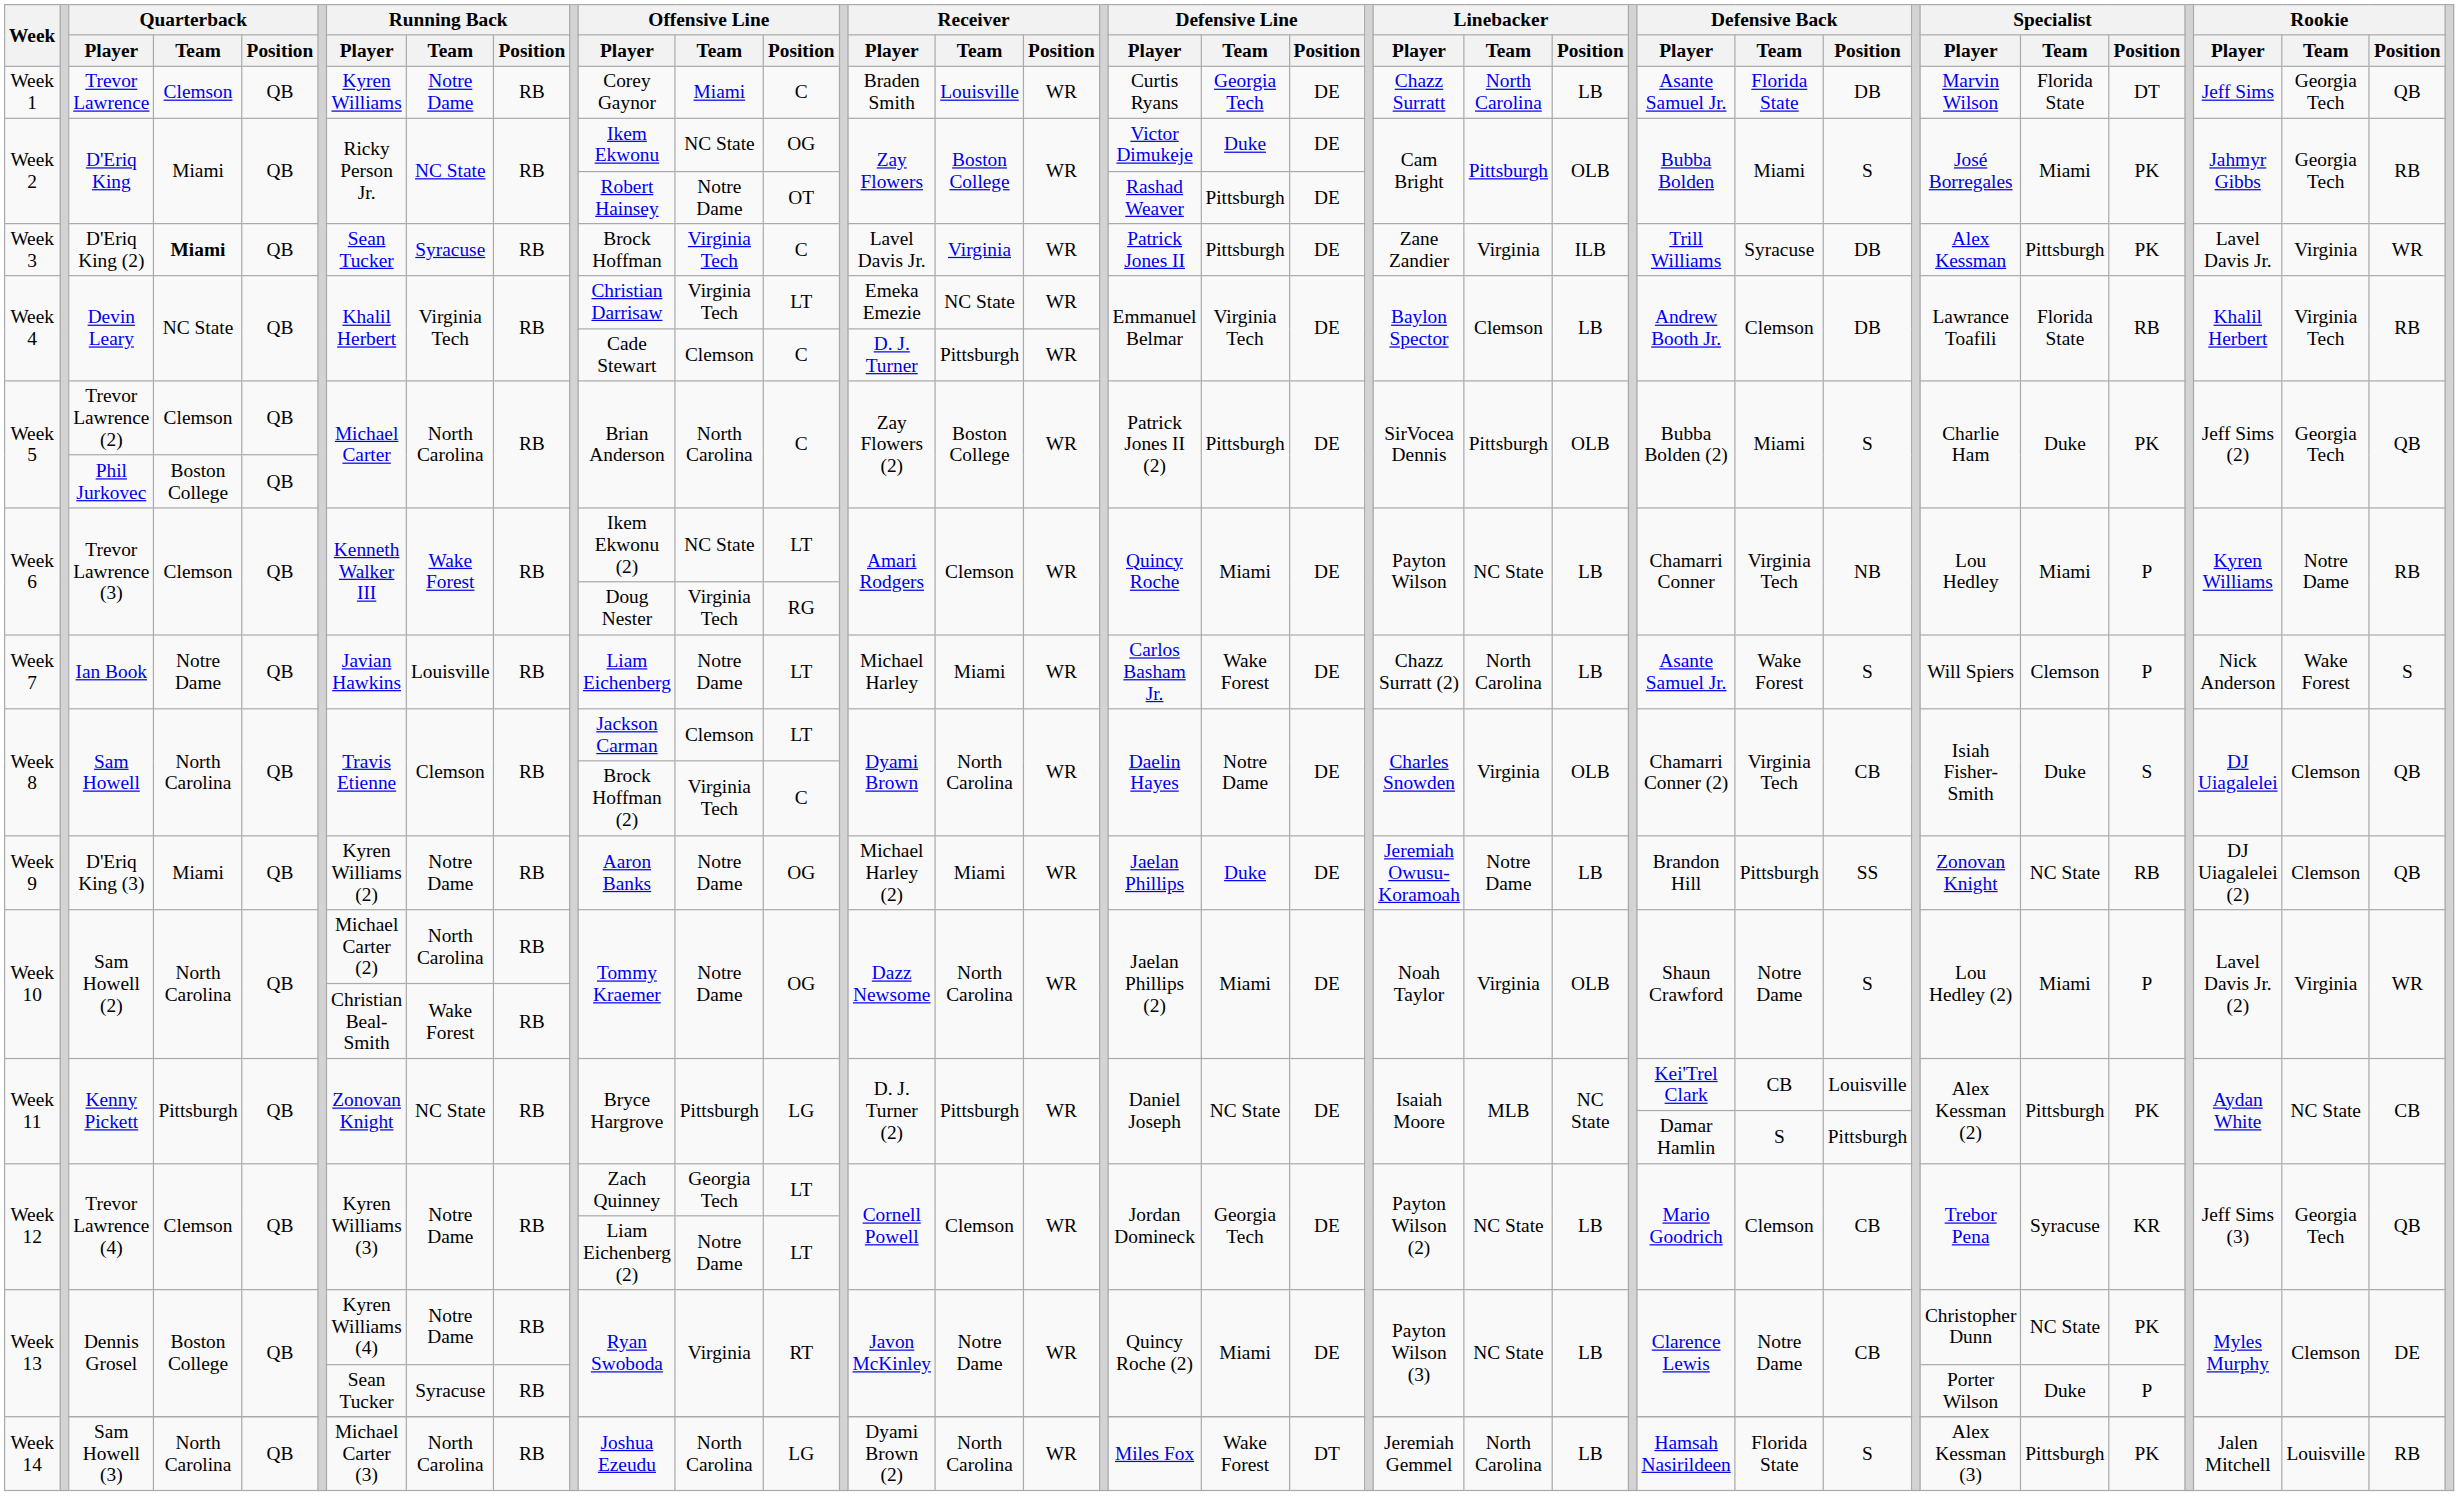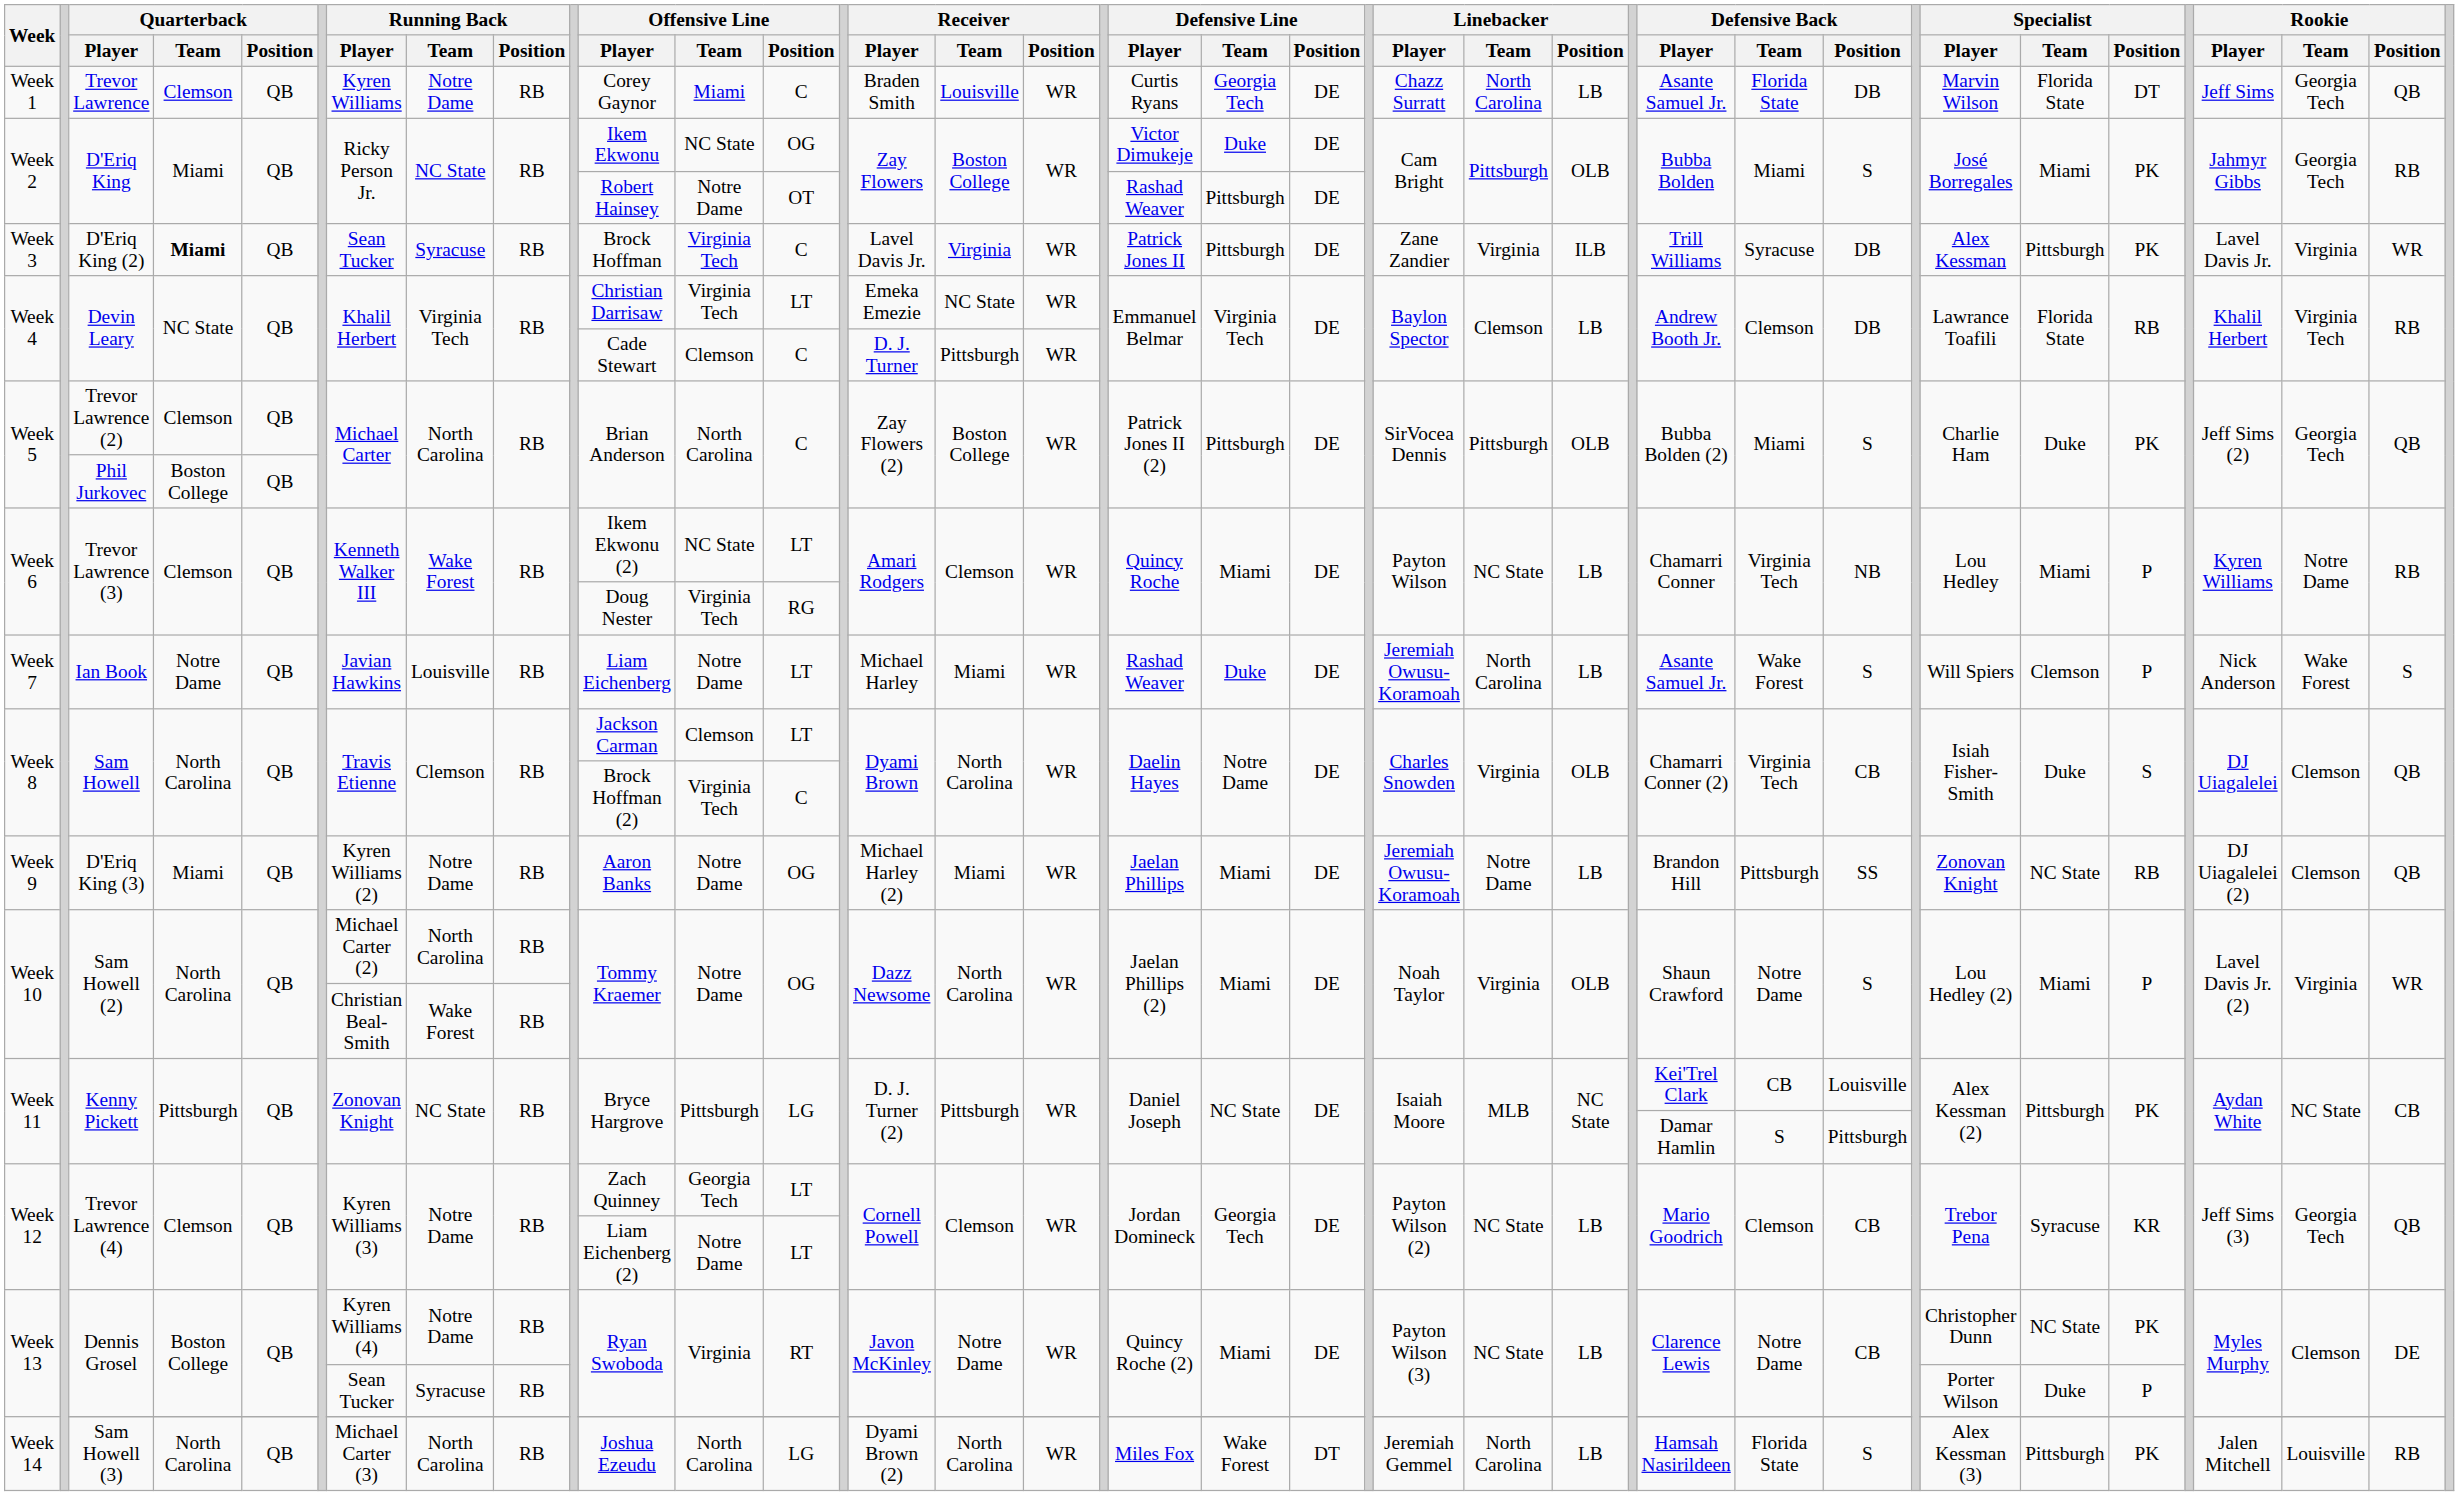Ian Book | Defensive Line / Player: Carlos Basham Jr. -> Rashad Weaver
Ian Book | Defensive Line / Team: Wake Forest -> Duke
Ian Book | Linebacker / Player: Chazz Surratt (2) -> Jeremiah Owusu-Koramoah
D'Eriq King (3) | Defensive Line / Team: Duke -> Miami
